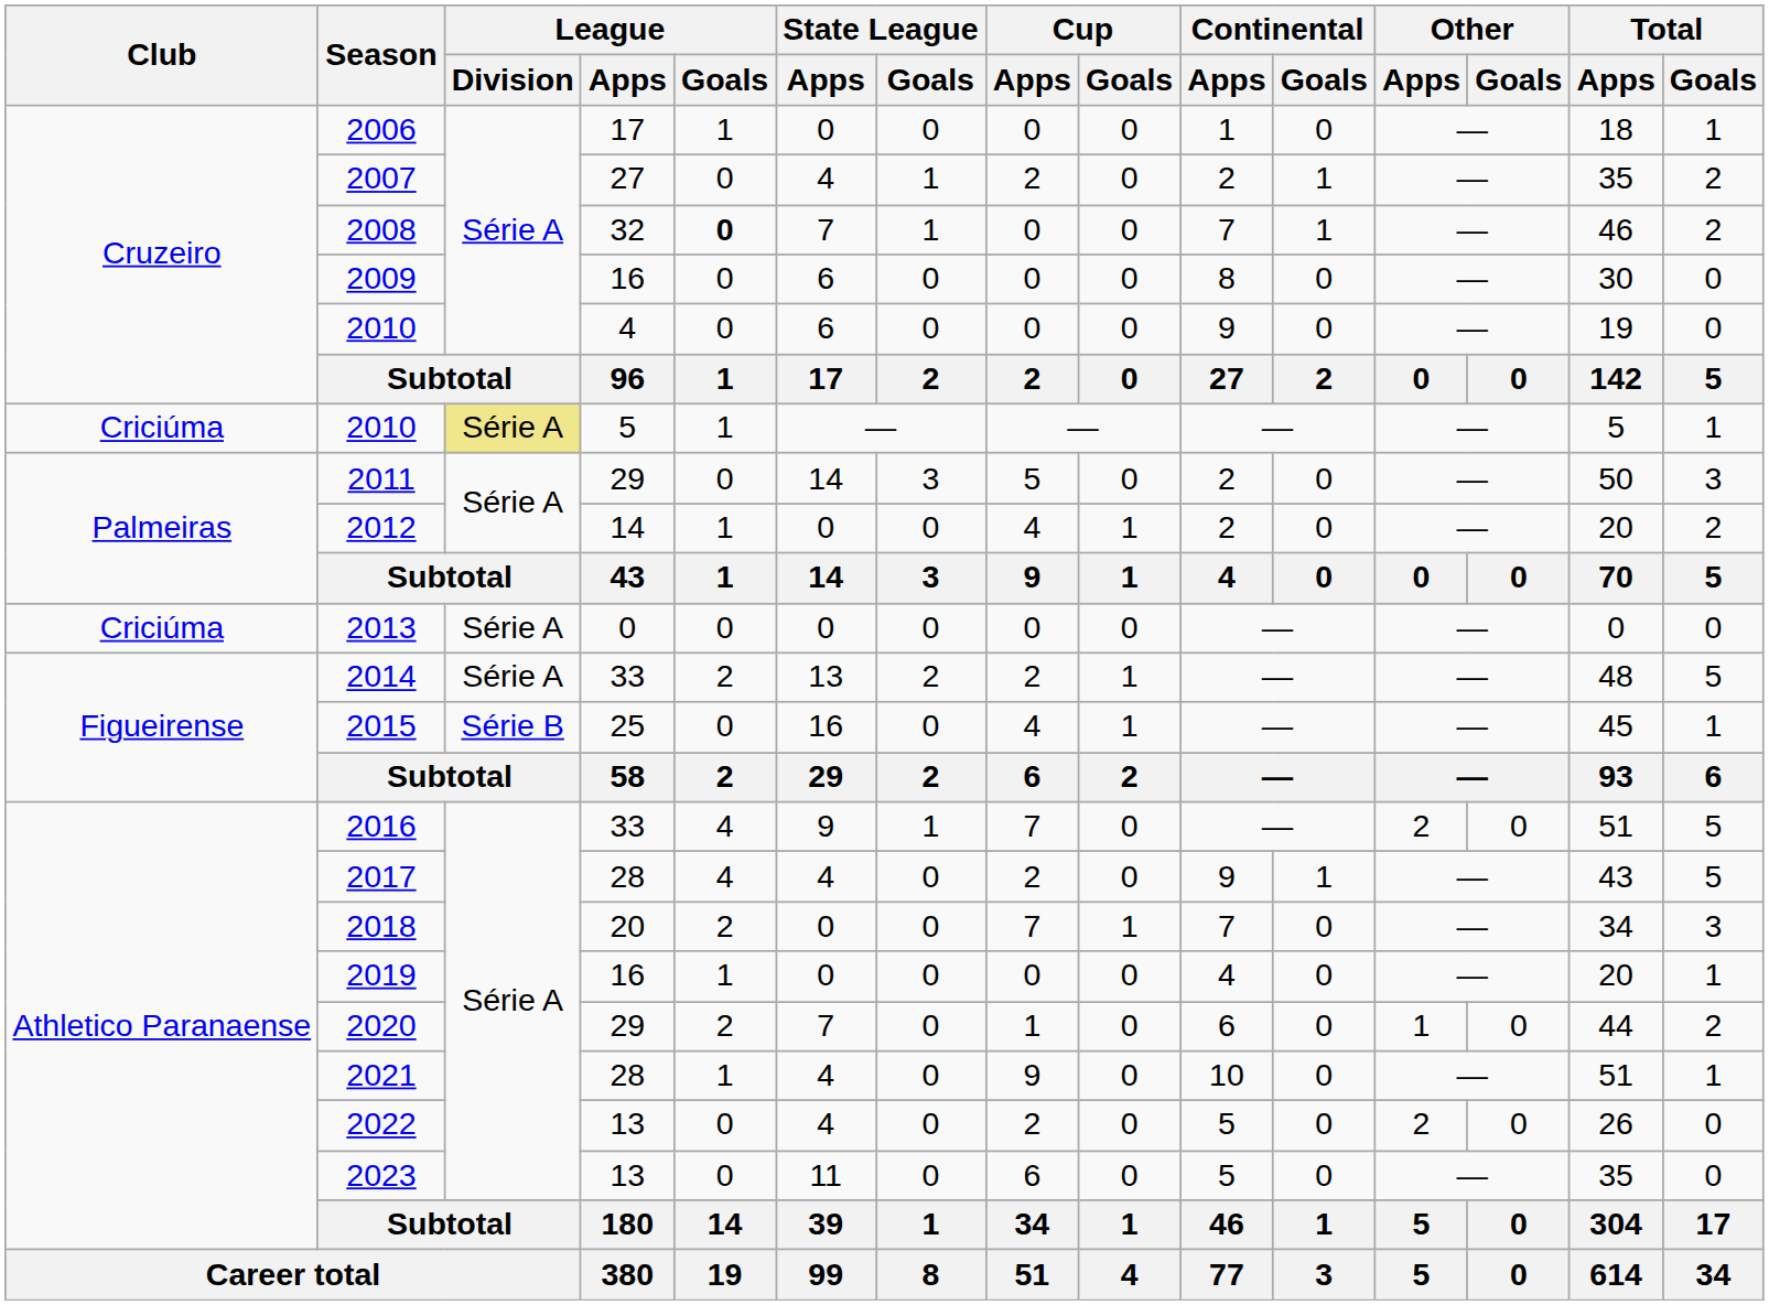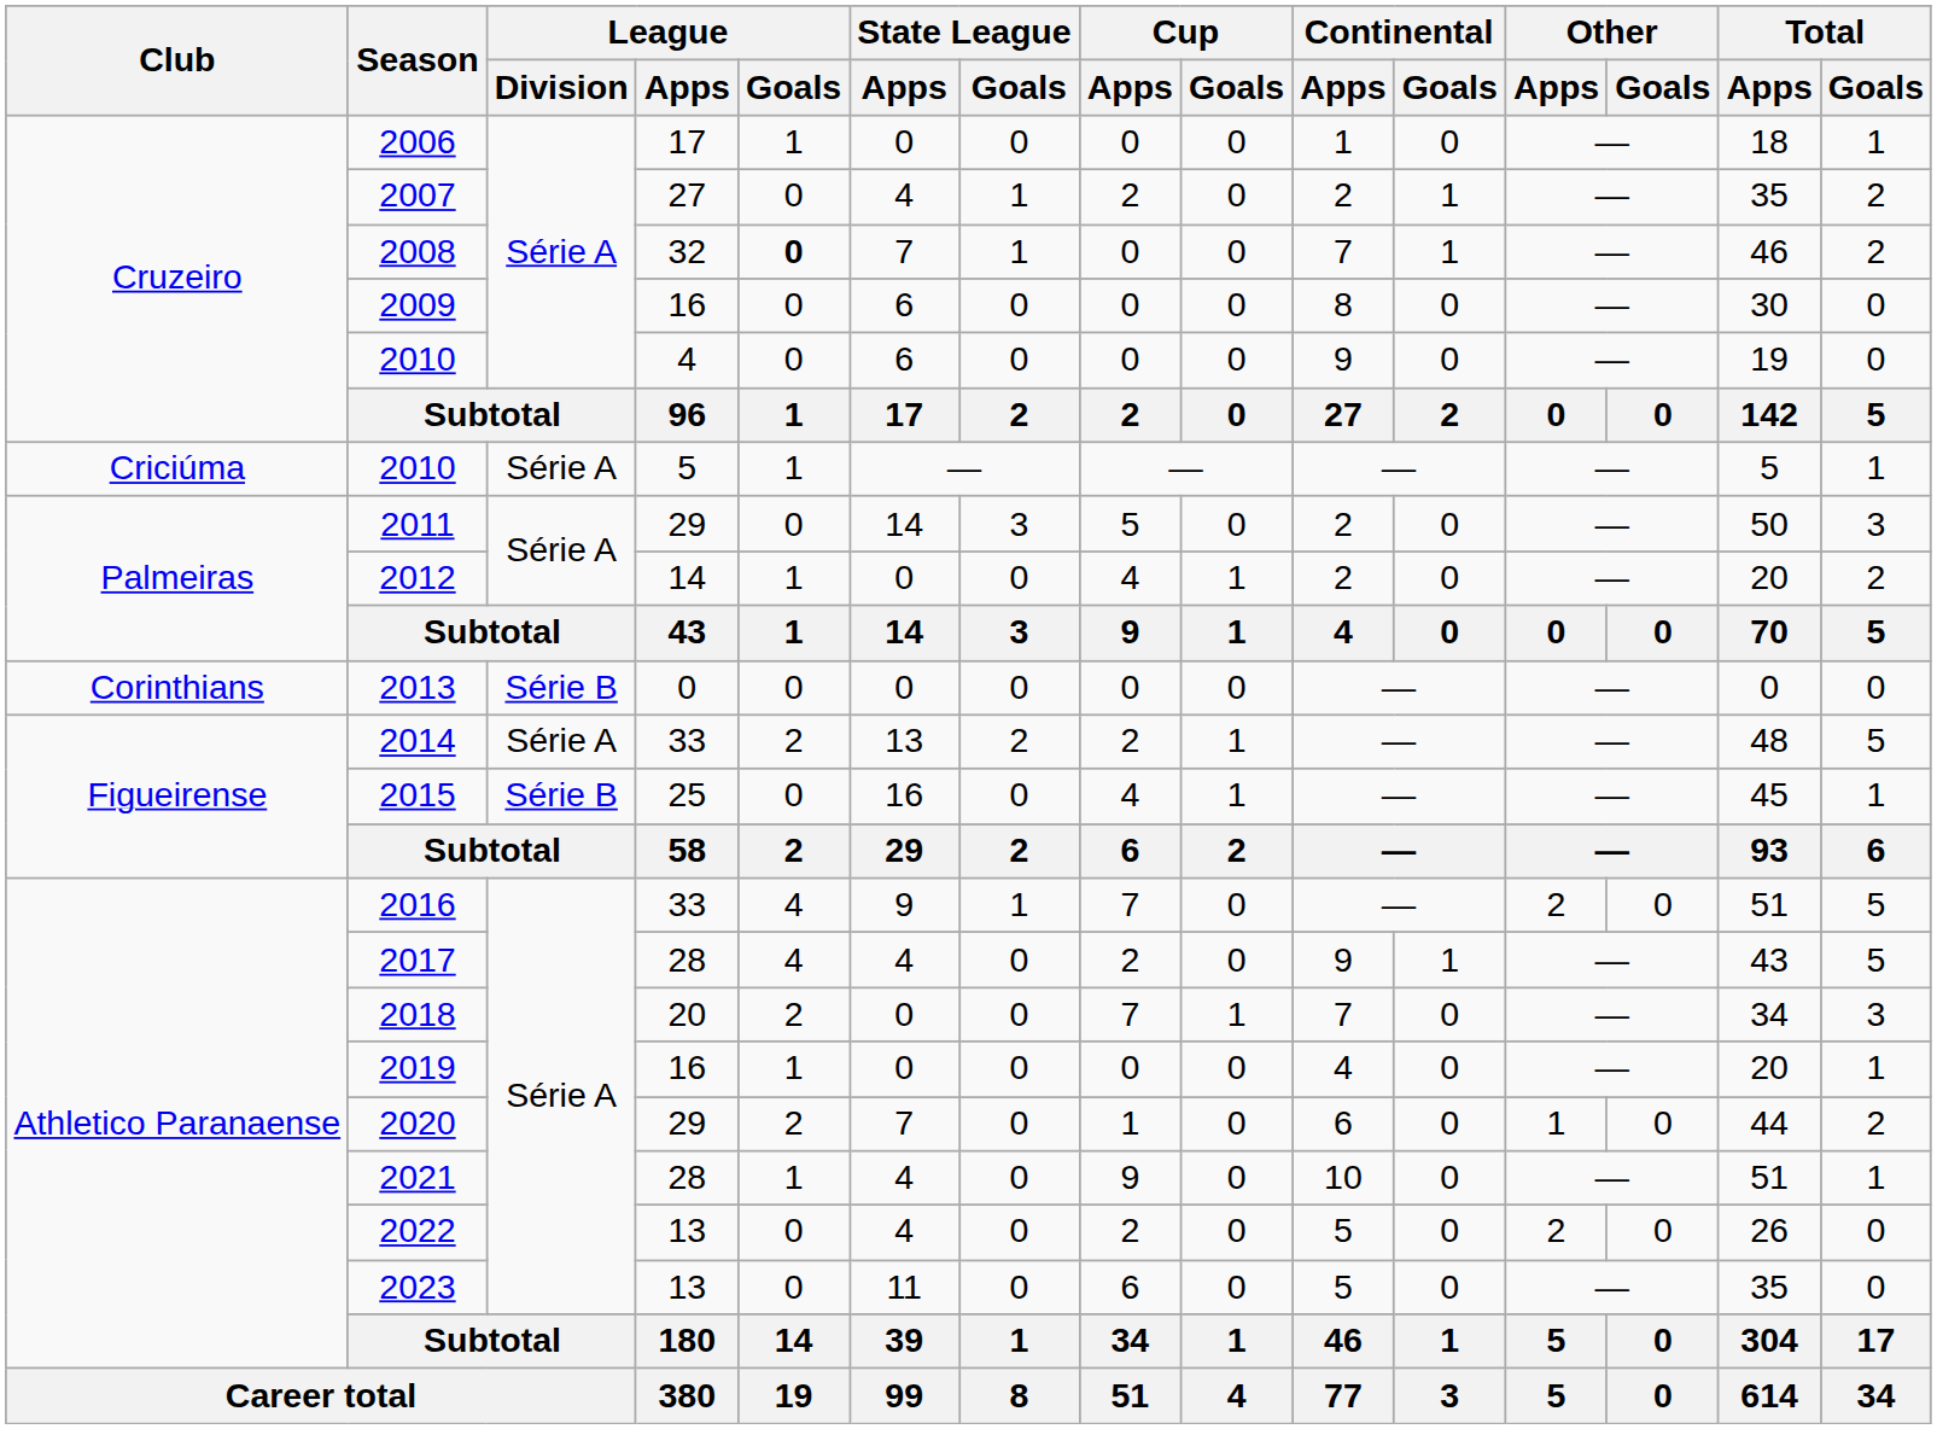2010 / 5 | League / Division: khaki background -> no background
2013 | Club: Criciúma -> Corinthians
2013 | League / Division: Série A -> Série B
